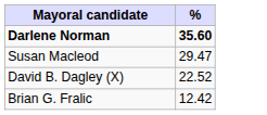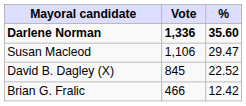+ column: Vote | 1,336 | 1,106 | 845 | 466
